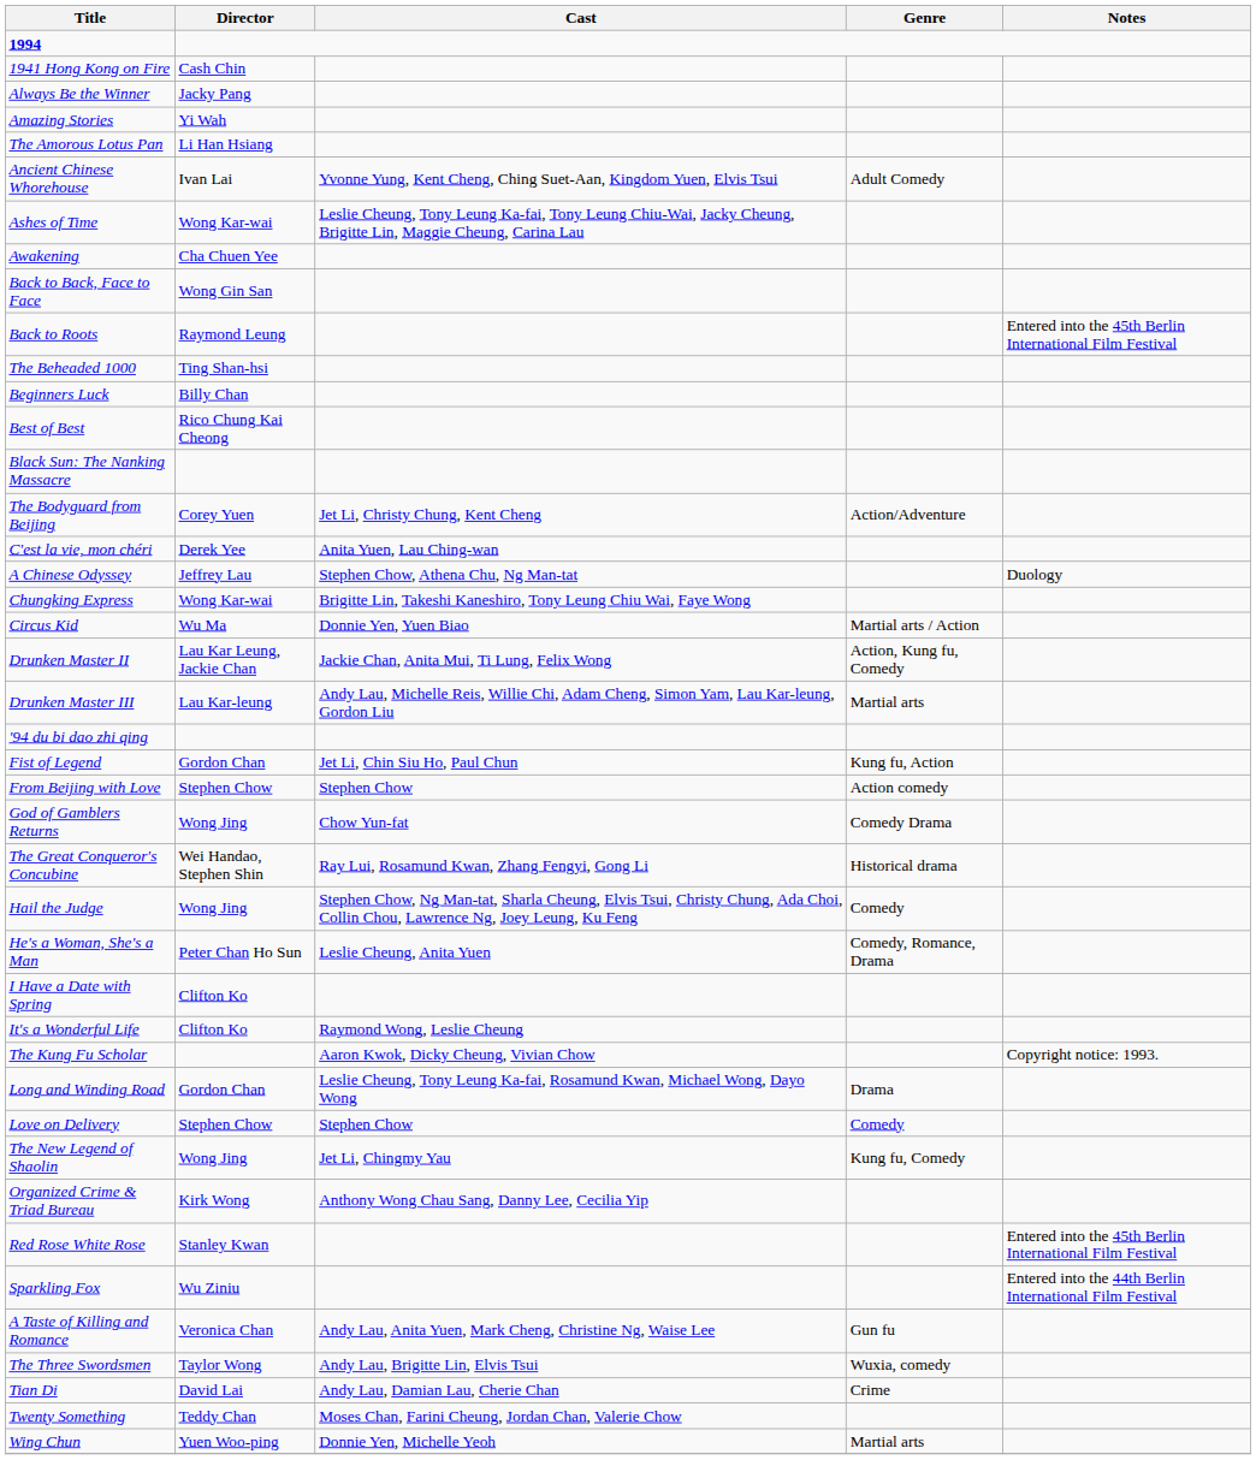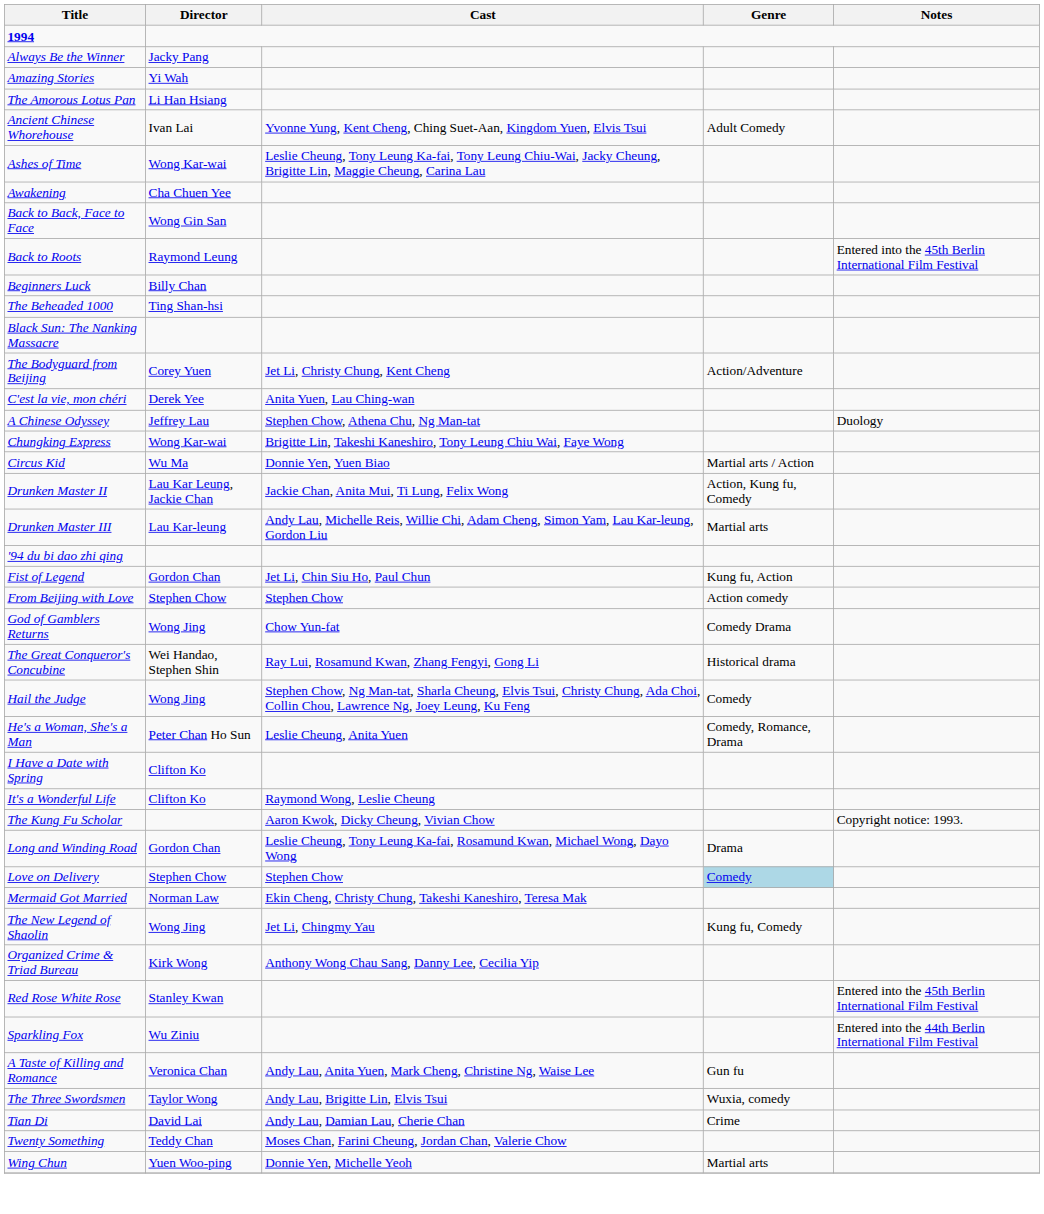- row: 1941 Hong Kong on Fire | Cash Chin
rows swapped: Beginners Luck <-> The Beheaded 1000
- row: Best of Best | Rico Chung Kai Cheong
Love on Delivery | Genre: no background -> lightblue background
+ row: Mermaid Got Married | Norman Law | Ekin Cheng, Christy Chung, Takeshi Kaneshiro, Teresa Mak
